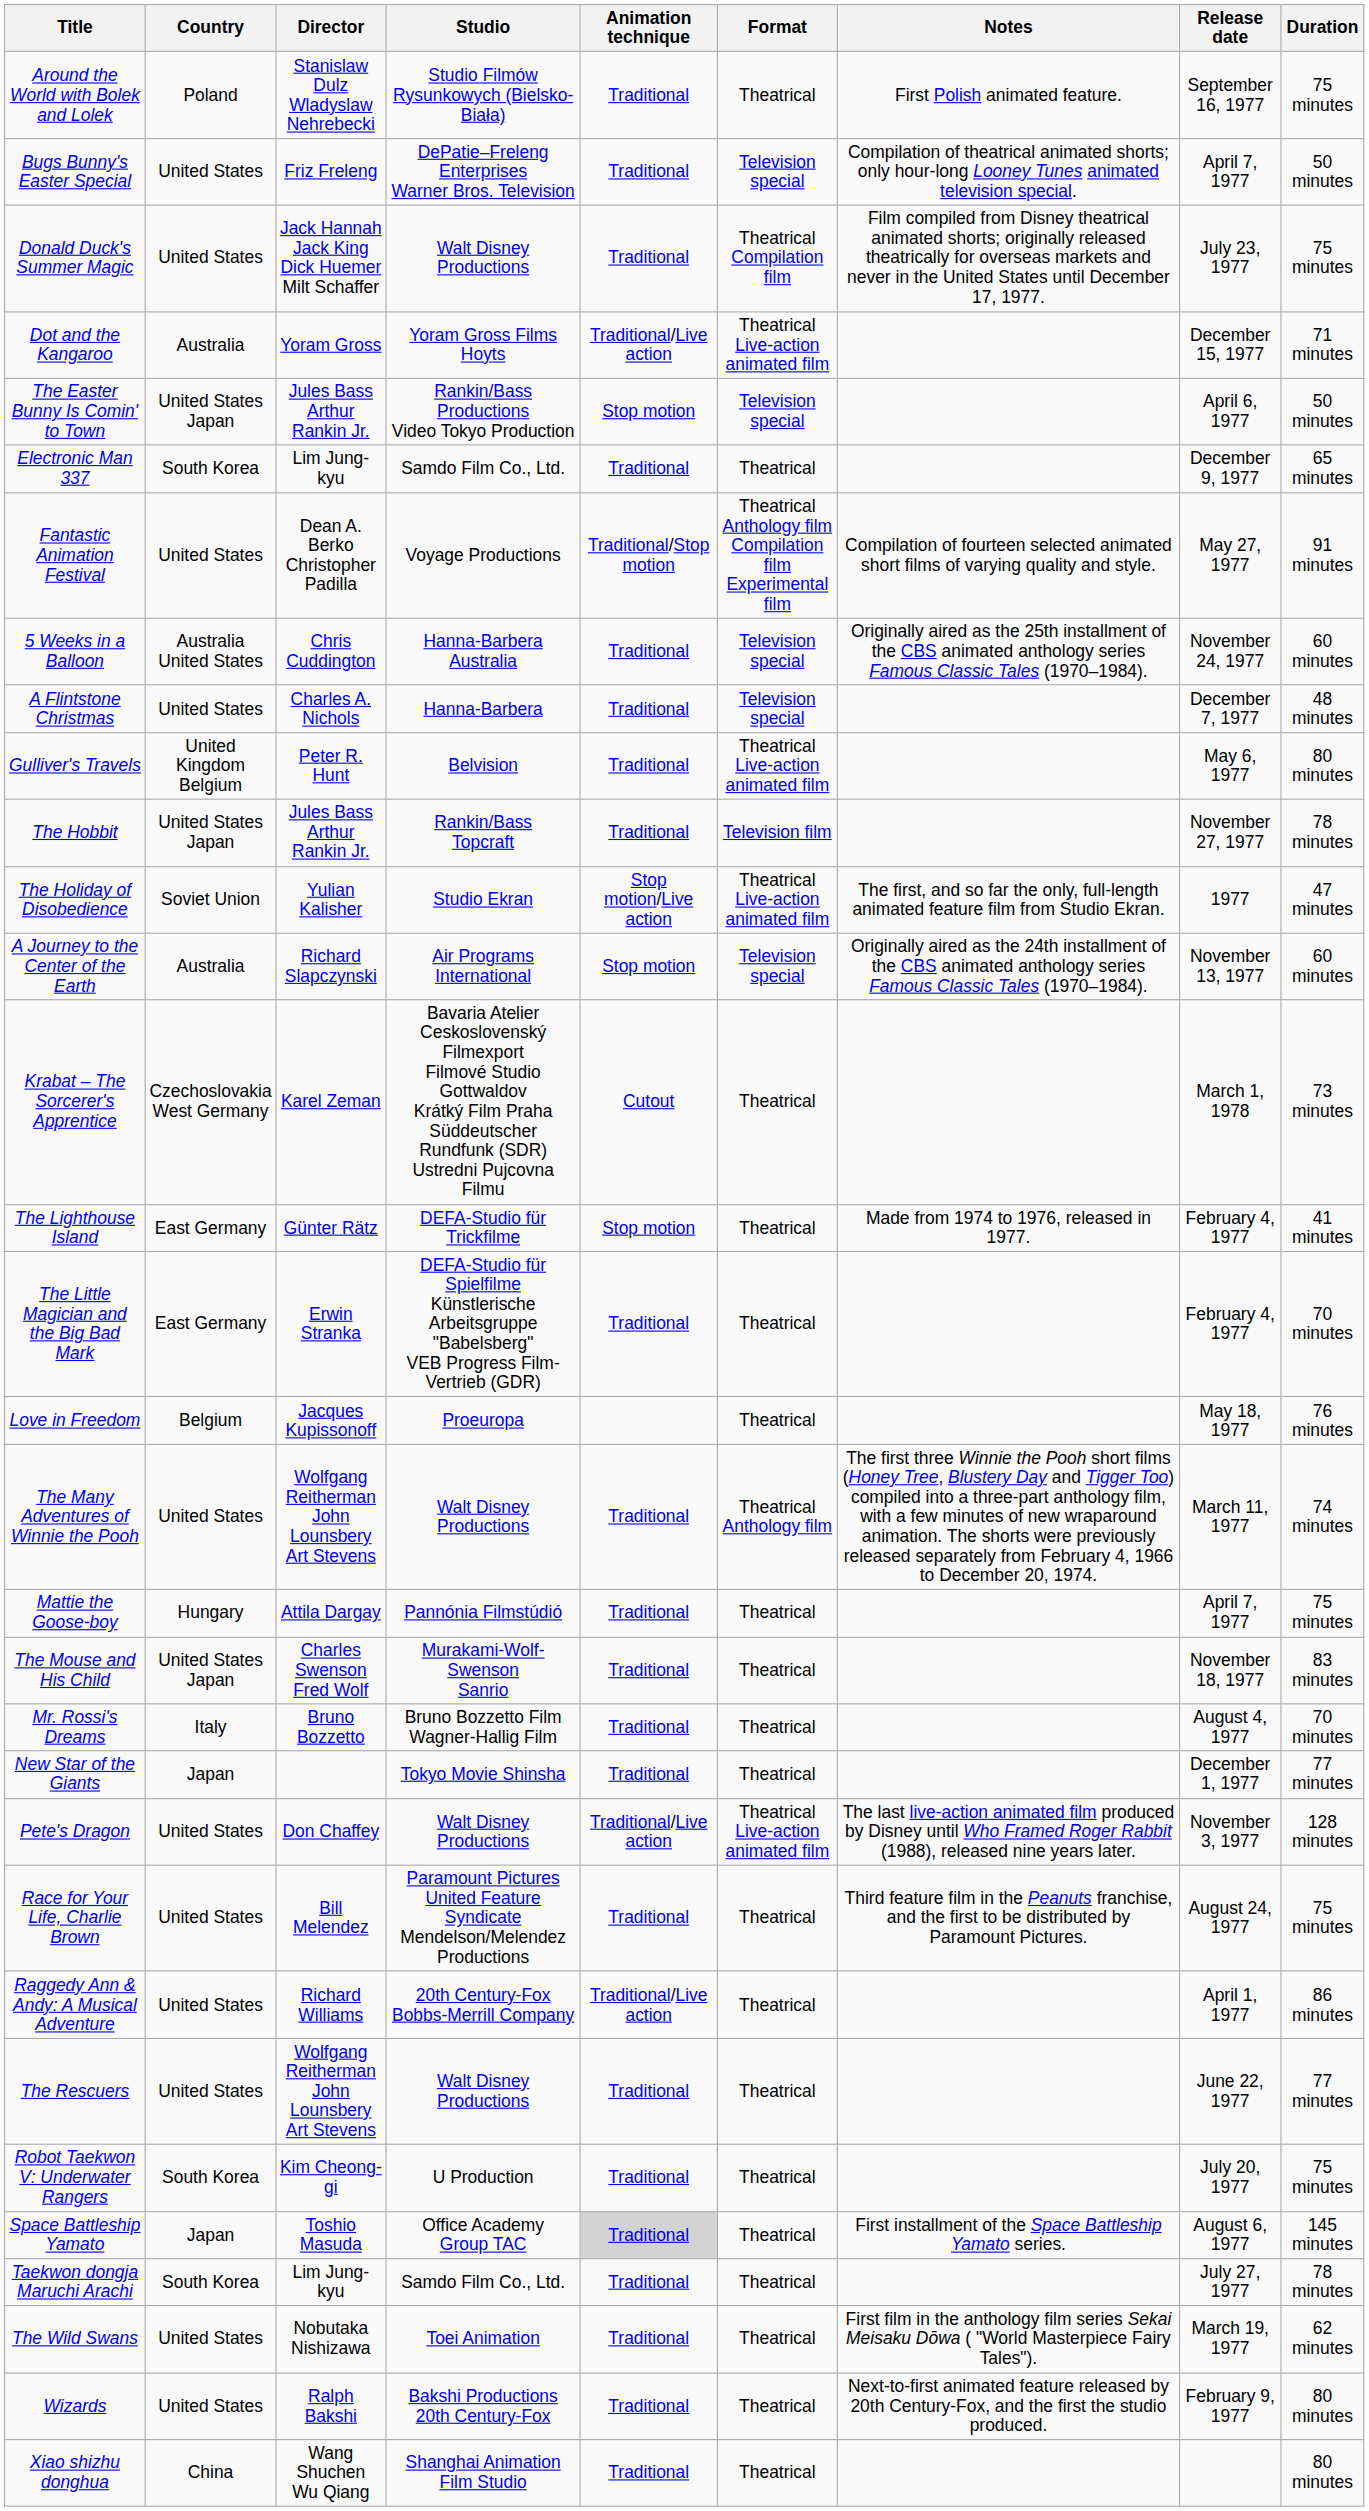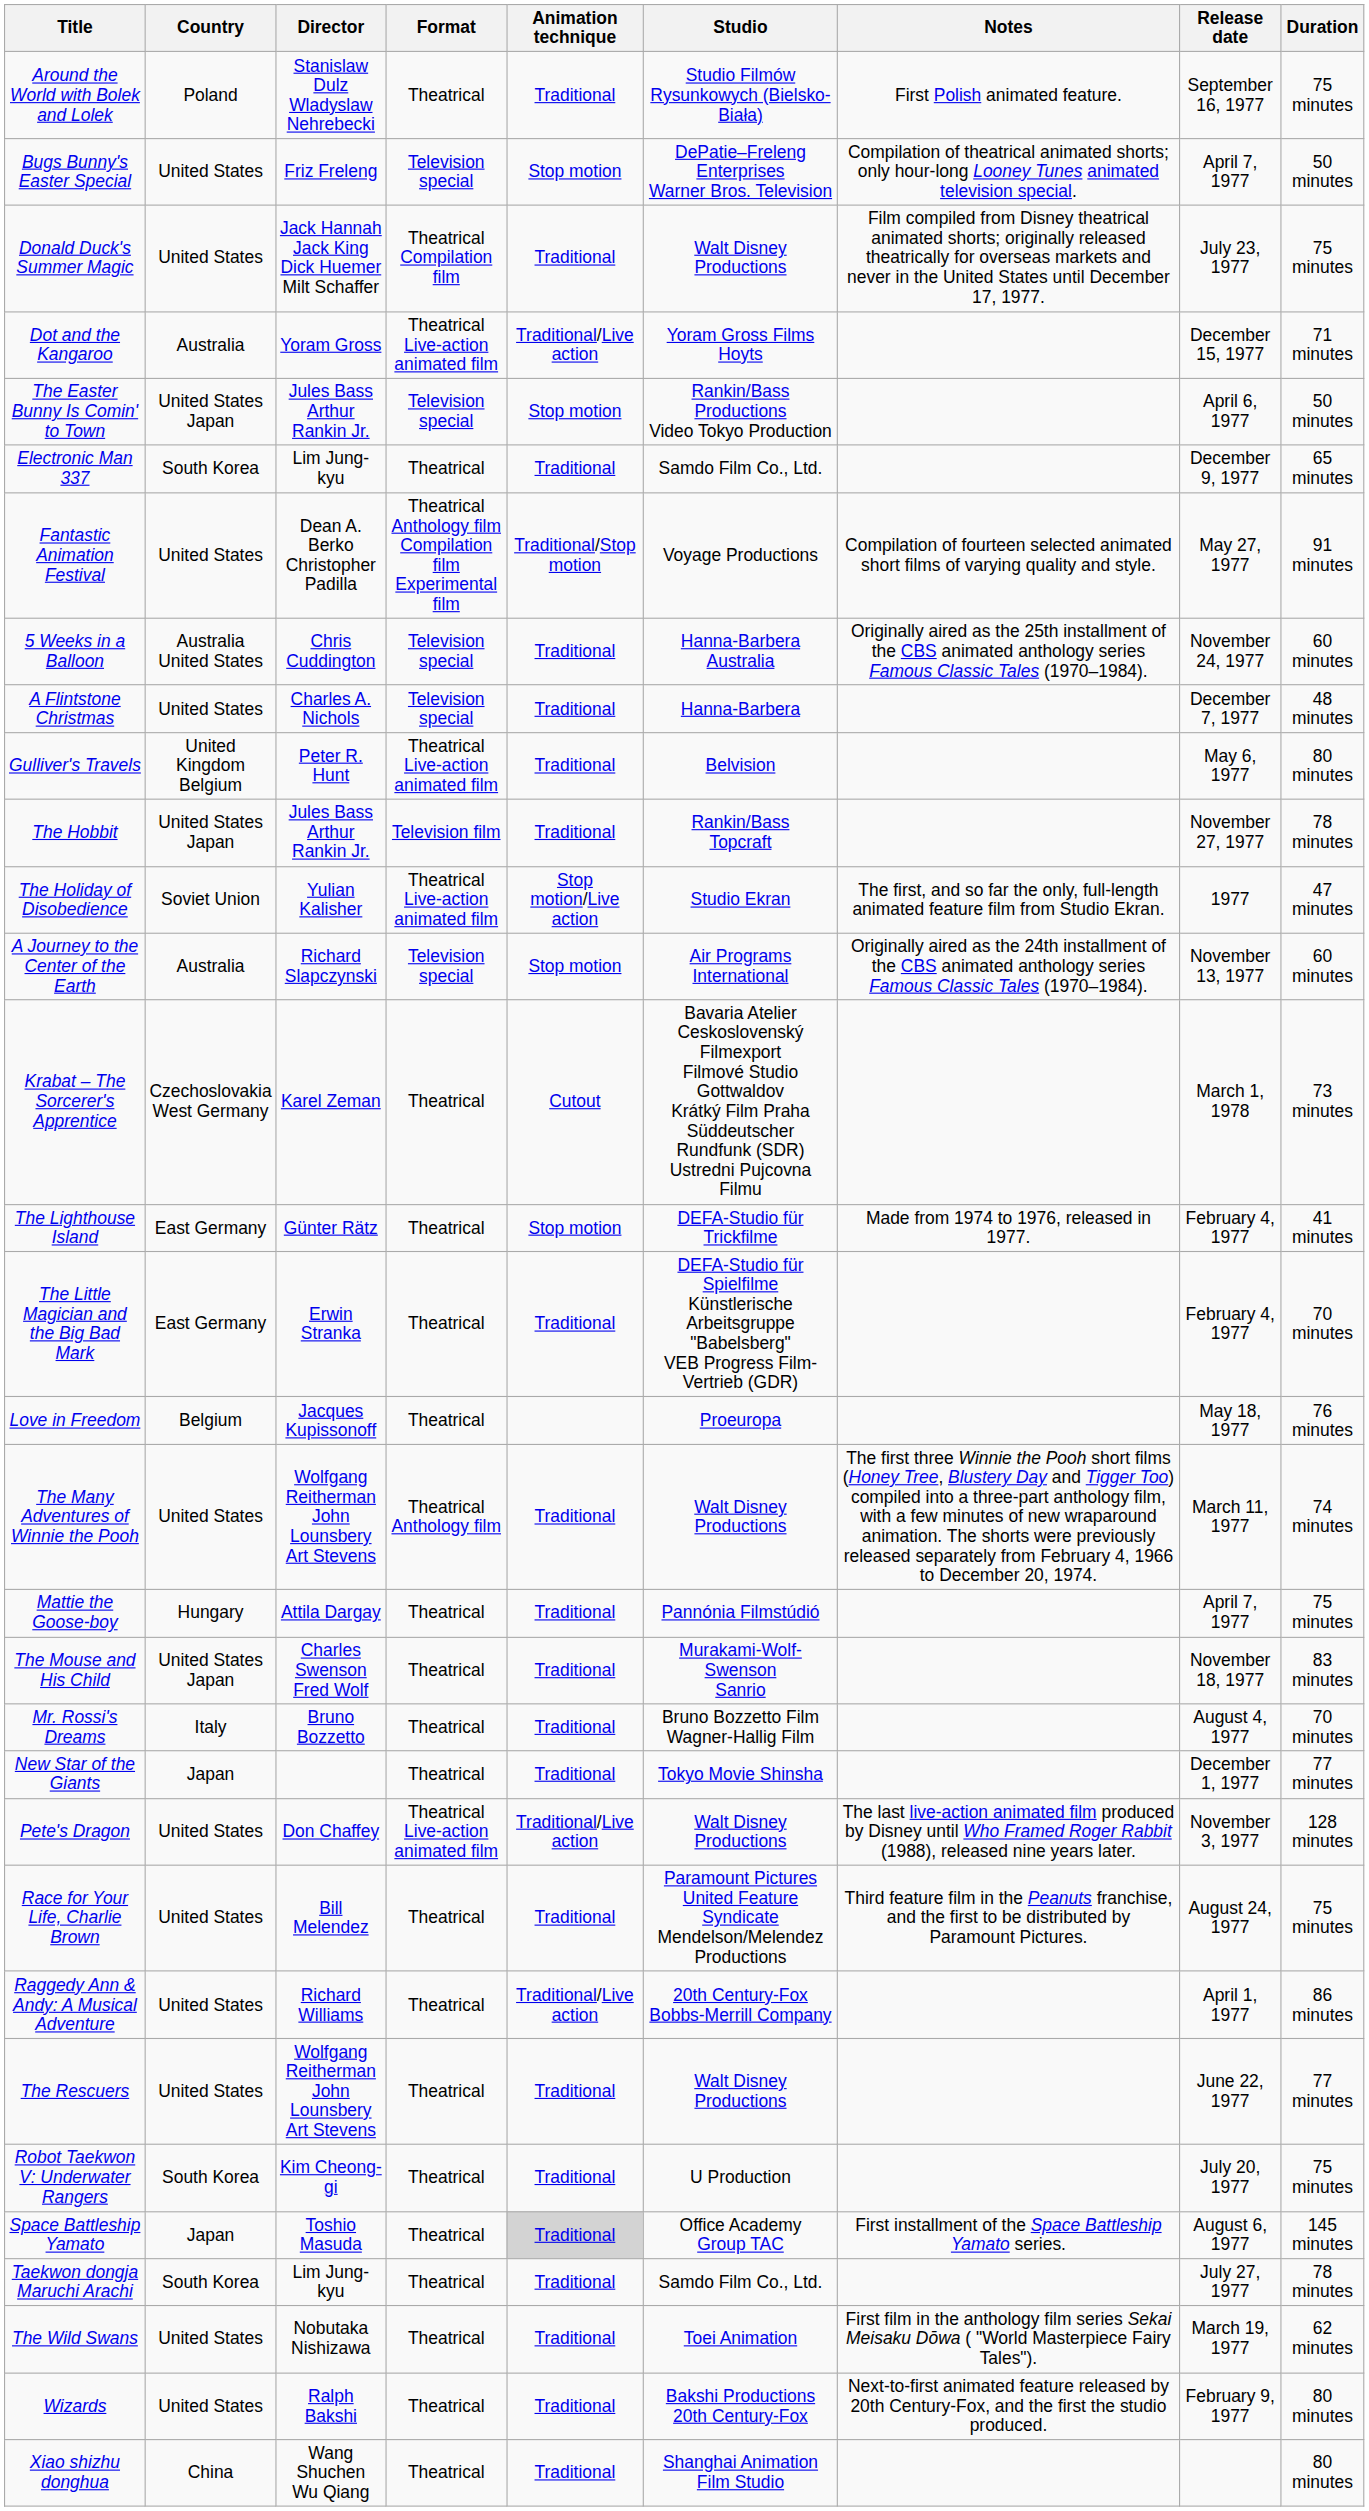columns swapped: Studio <-> Format
Bugs Bunny's Easter Special | Animation technique: Traditional -> Stop motion
